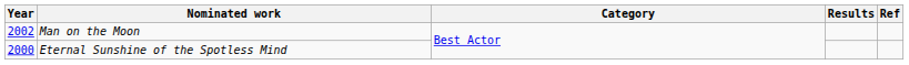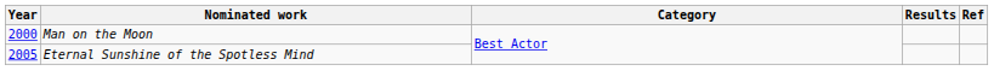Man on the Moon | Year: 2002 -> 2000
Eternal Sunshine of the Spotless Mind | Year: 2000 -> 2005
